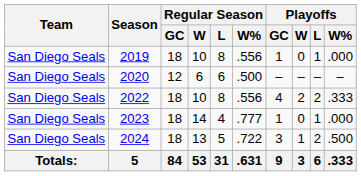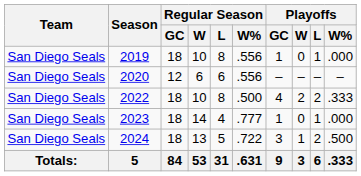2020 | Regular Season / W%: .500 -> .556
2022 | Regular Season / W%: .556 -> .500
